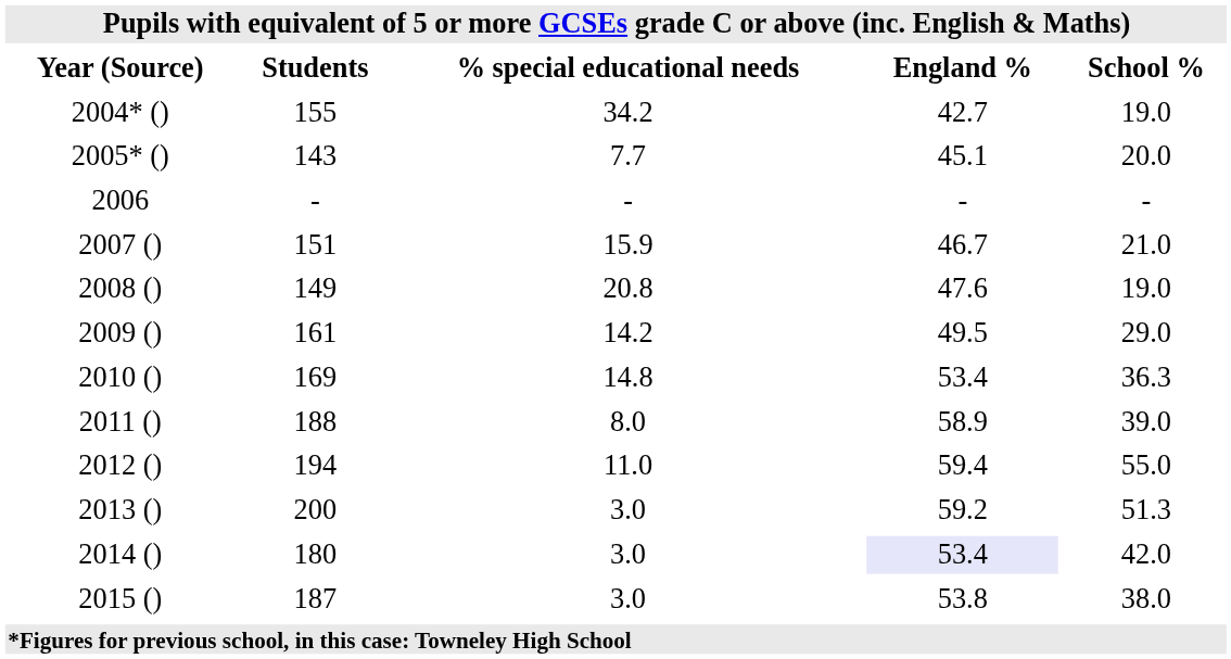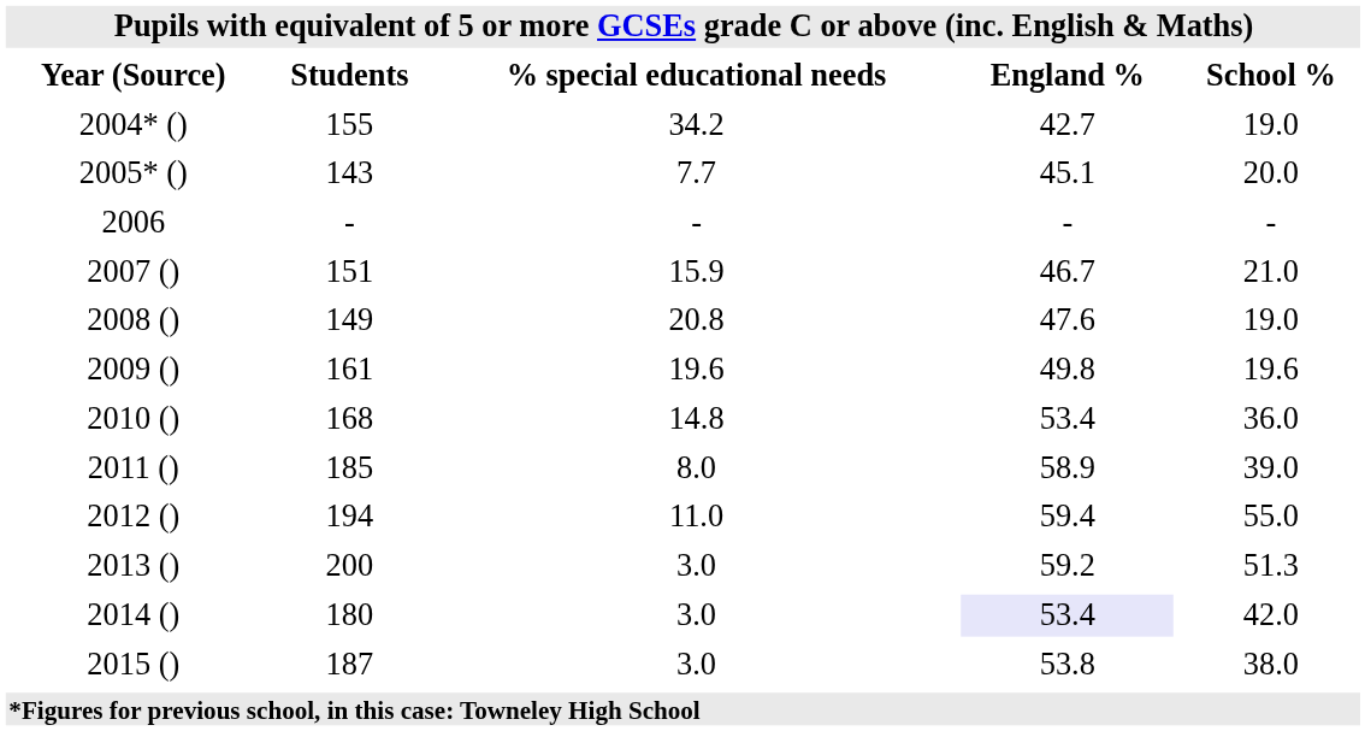2009 () | % special educational needs: 14.2 -> 19.6
2009 () | England %: 49.5 -> 49.8
2009 () | School %: 29.0 -> 19.6
2010 () | Students: 169 -> 168
2010 () | School %: 36.3 -> 36.0
2011 () | Students: 188 -> 185
